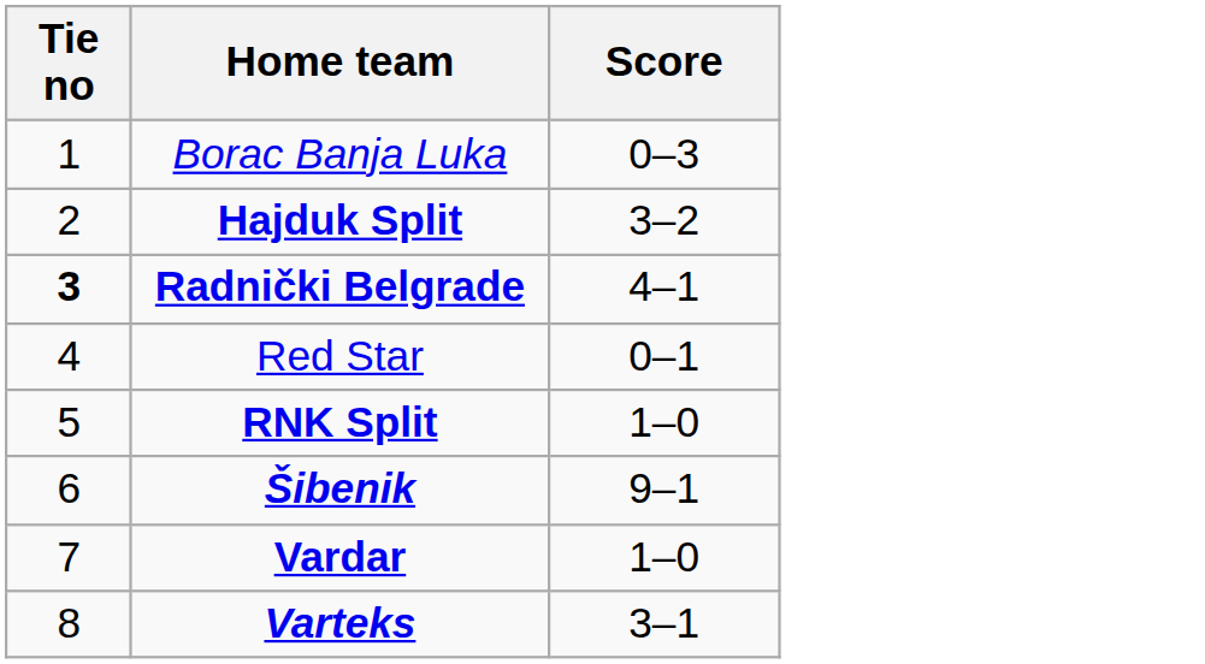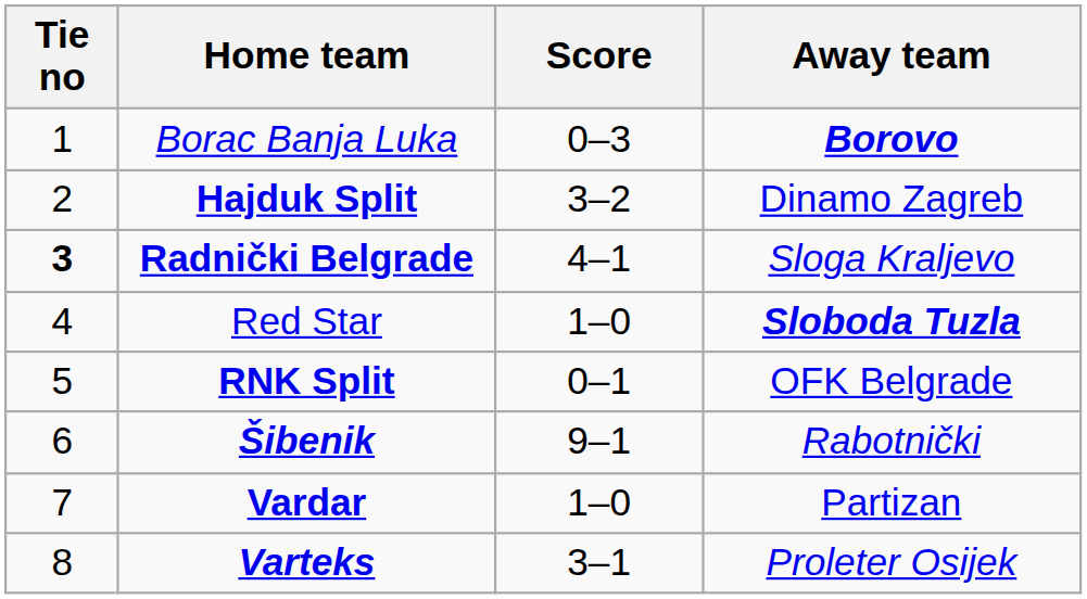+ column: Away team | Borovo | Dinamo Zagreb | Sloga Kraljevo | Sloboda Tuzla | OFK Belgrade | Rabotnički | Partizan | Proleter Osijek
Red Star | Score: 0–1 -> 1–0
RNK Split | Score: 1–0 -> 0–1
